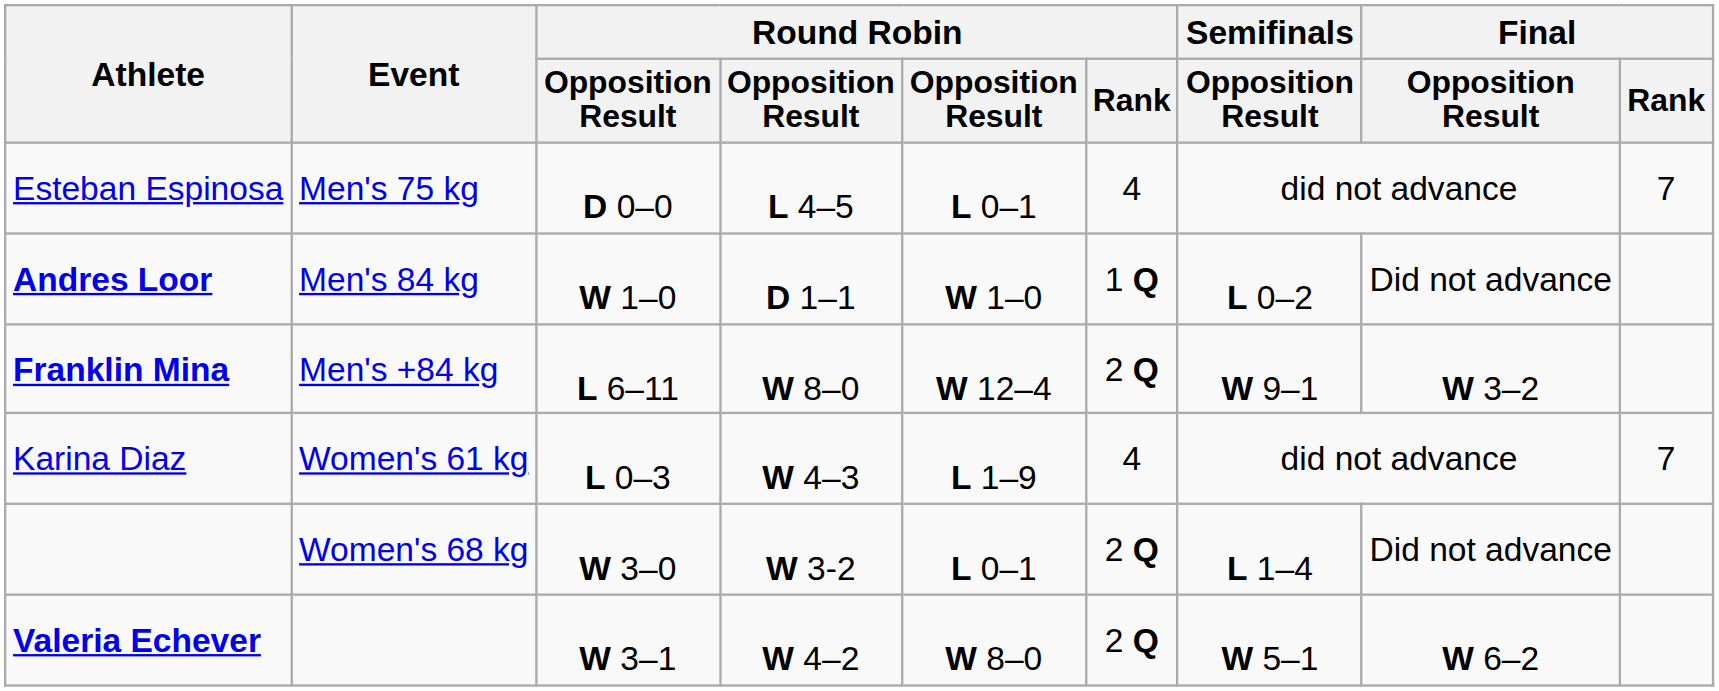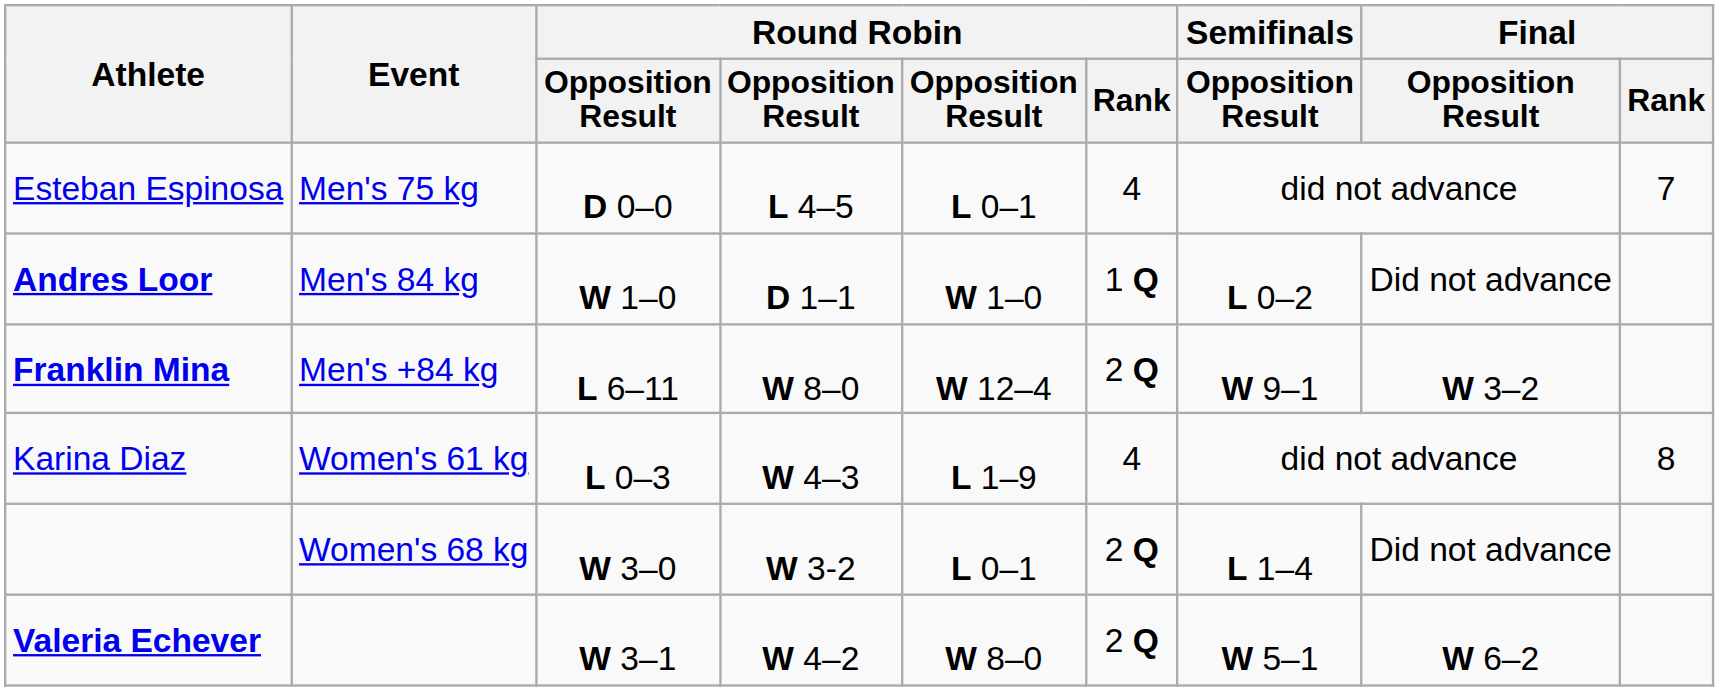Karina Diaz | Final / Rank: 7 -> 8
